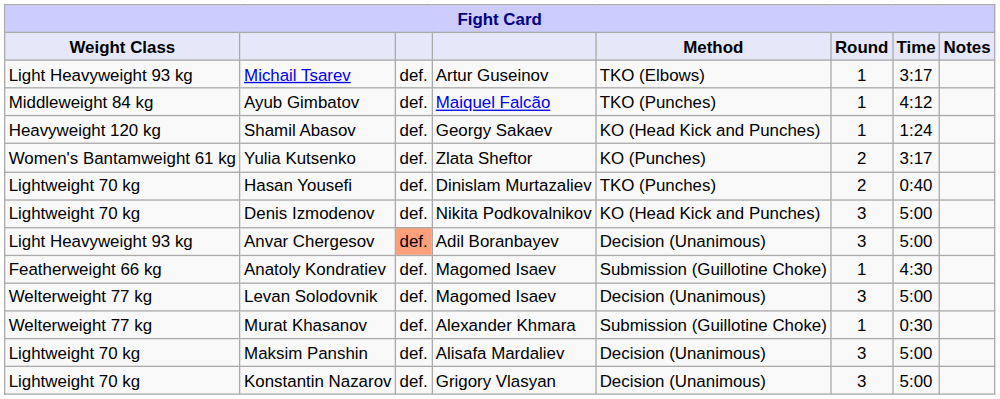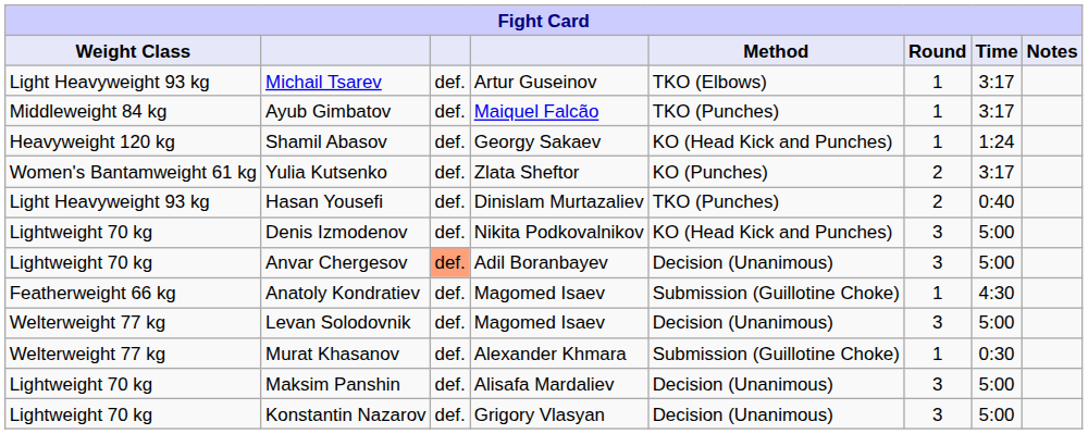Ayub Gimbatov | Time: 4:12 -> 3:17
Hasan Yousefi | Weight Class: Lightweight 70 kg -> Light Heavyweight 93 kg
Anvar Chergesov | Weight Class: Light Heavyweight 93 kg -> Lightweight 70 kg
